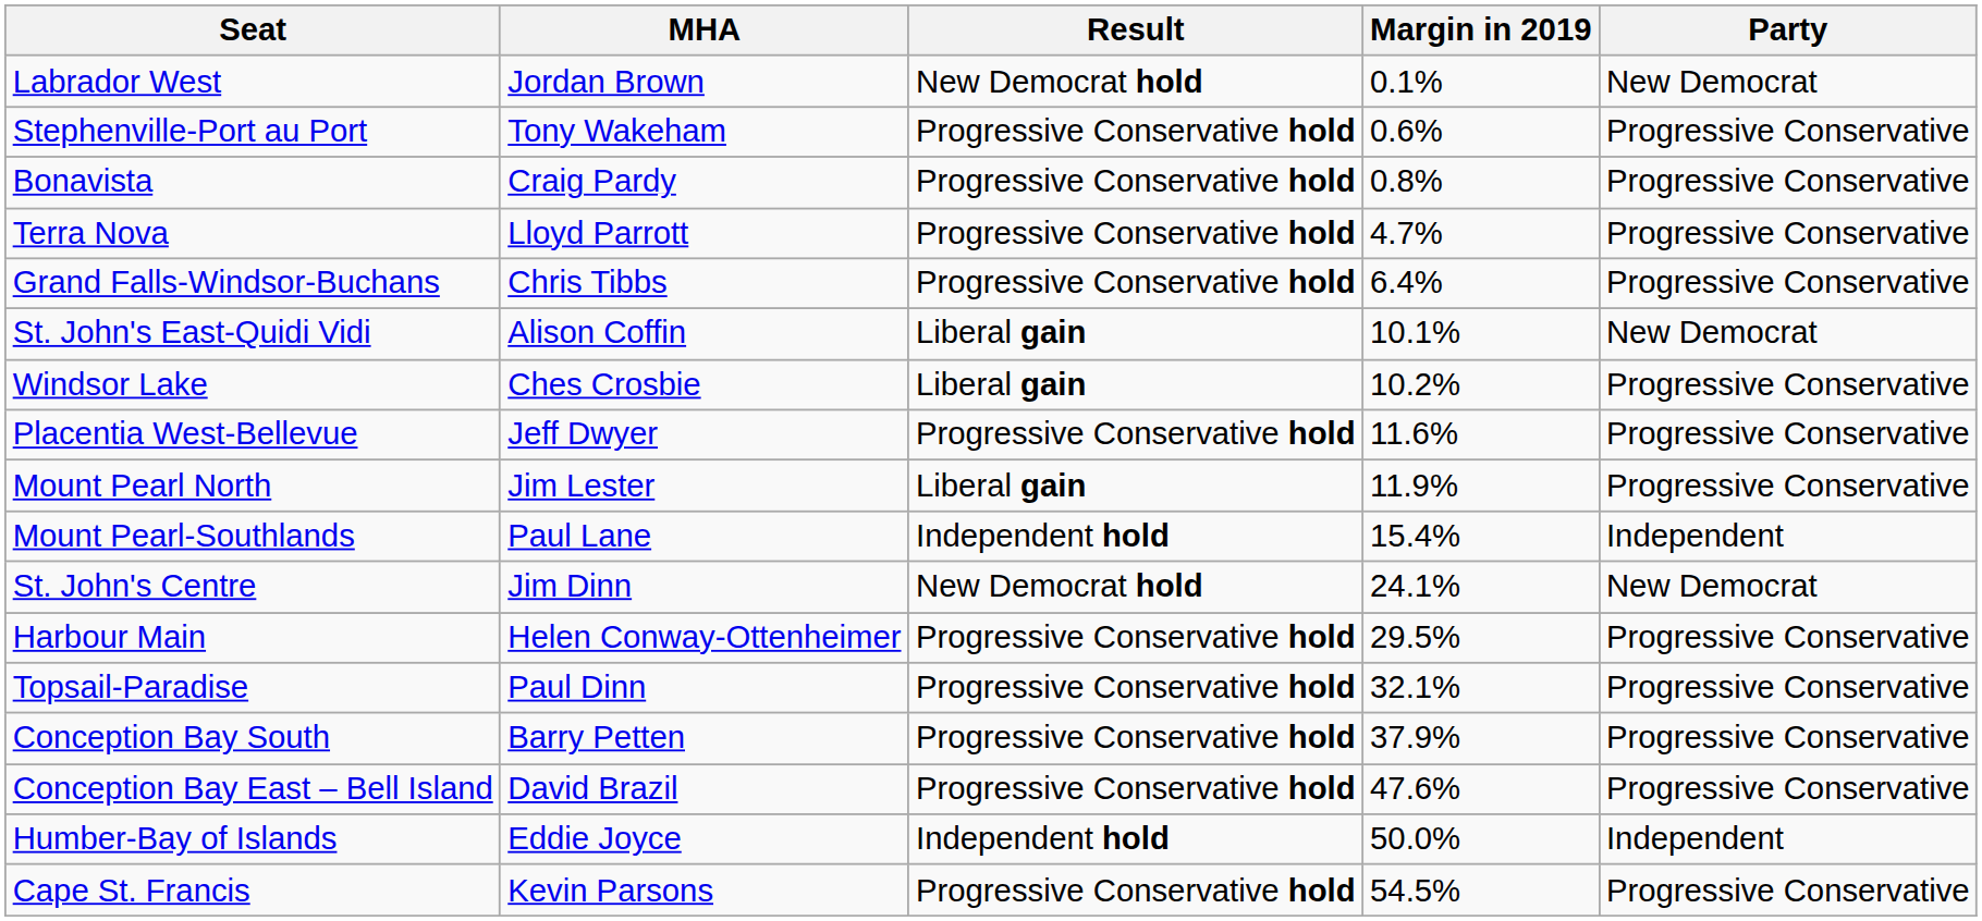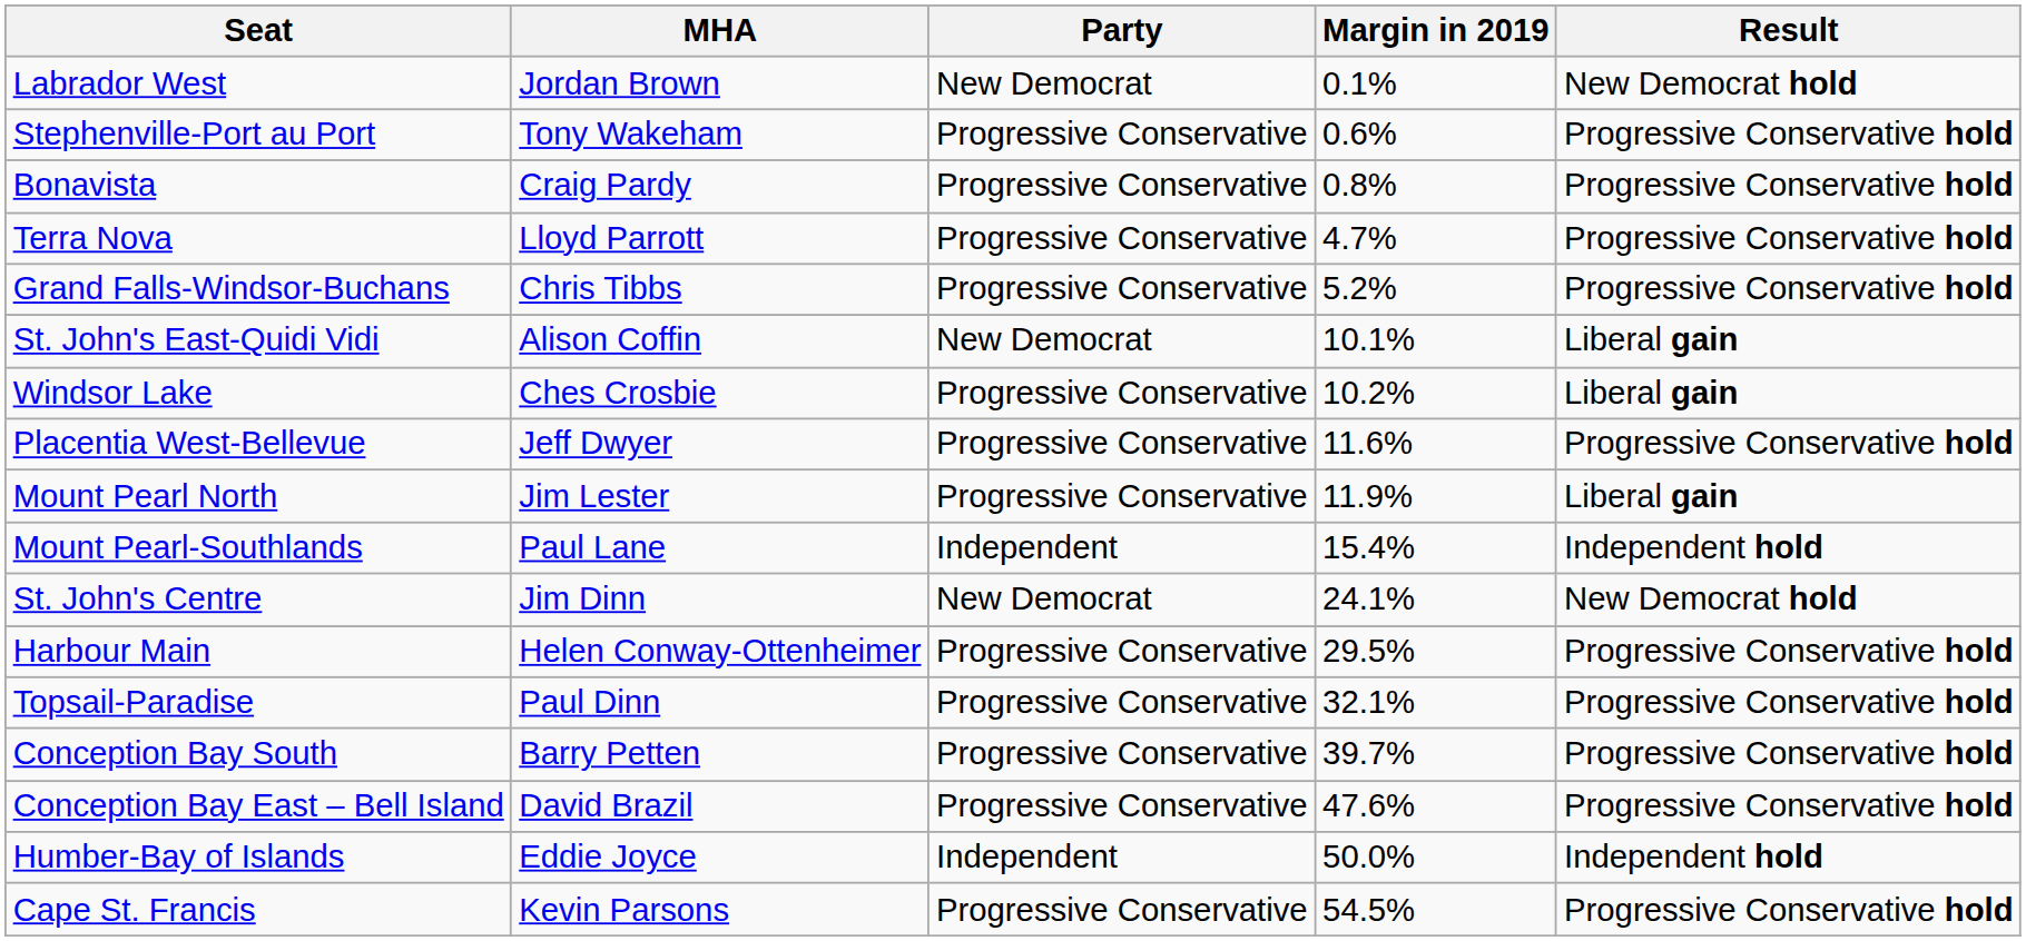columns swapped: Party <-> Result
Grand Falls-Windsor-Buchans | Margin in 2019: 6.4% -> 5.2%
Conception Bay South | Margin in 2019: 37.9% -> 39.7%
